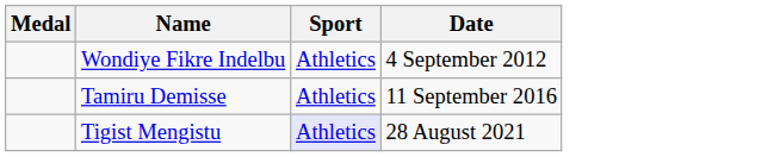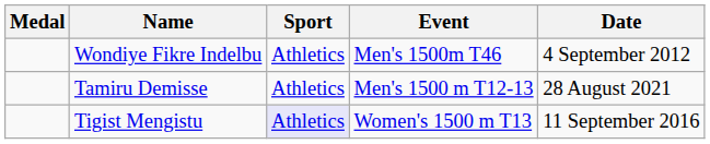+ column: Event | Men's 1500m T46 | Men's 1500 m T12-13 | Women's 1500 m T13
Tamiru Demisse | Date: 11 September 2016 -> 28 August 2021
Tigist Mengistu | Date: 28 August 2021 -> 11 September 2016
